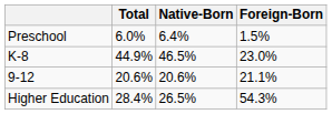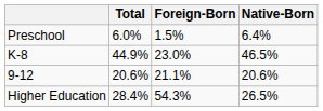columns swapped: Native-Born <-> Foreign-Born
